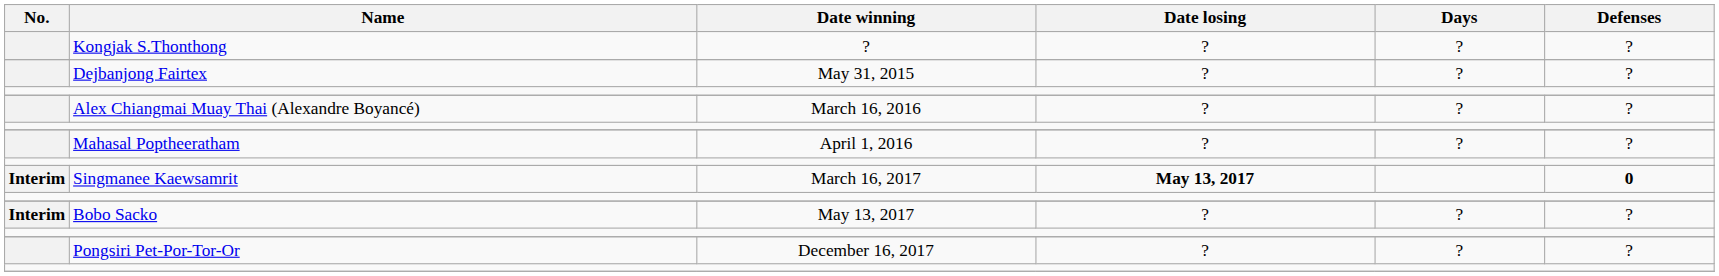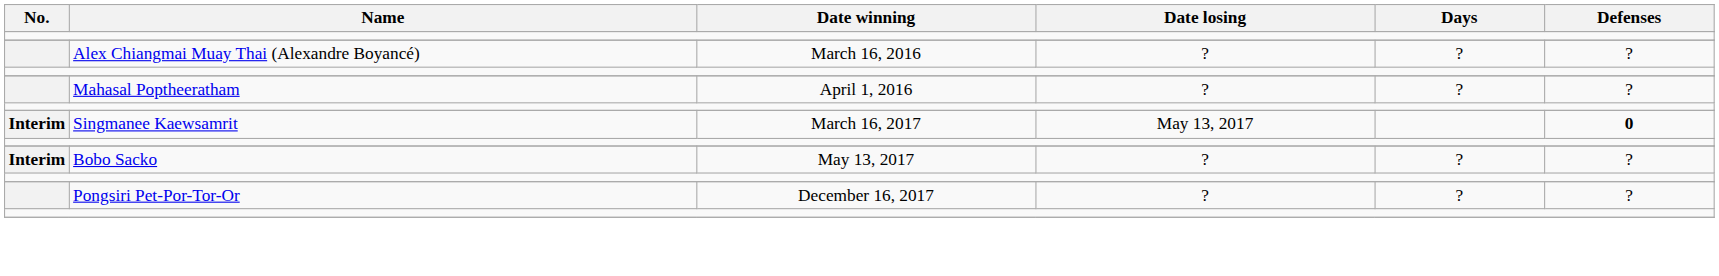- row: Kongjak S.Thonthong | ? | ? | ? | ?
- row: Dejbanjong Fairtex | May 31, 2015 | ? | ? | ?
Singmanee Kaewsamrit | Date losing: bold -> normal
